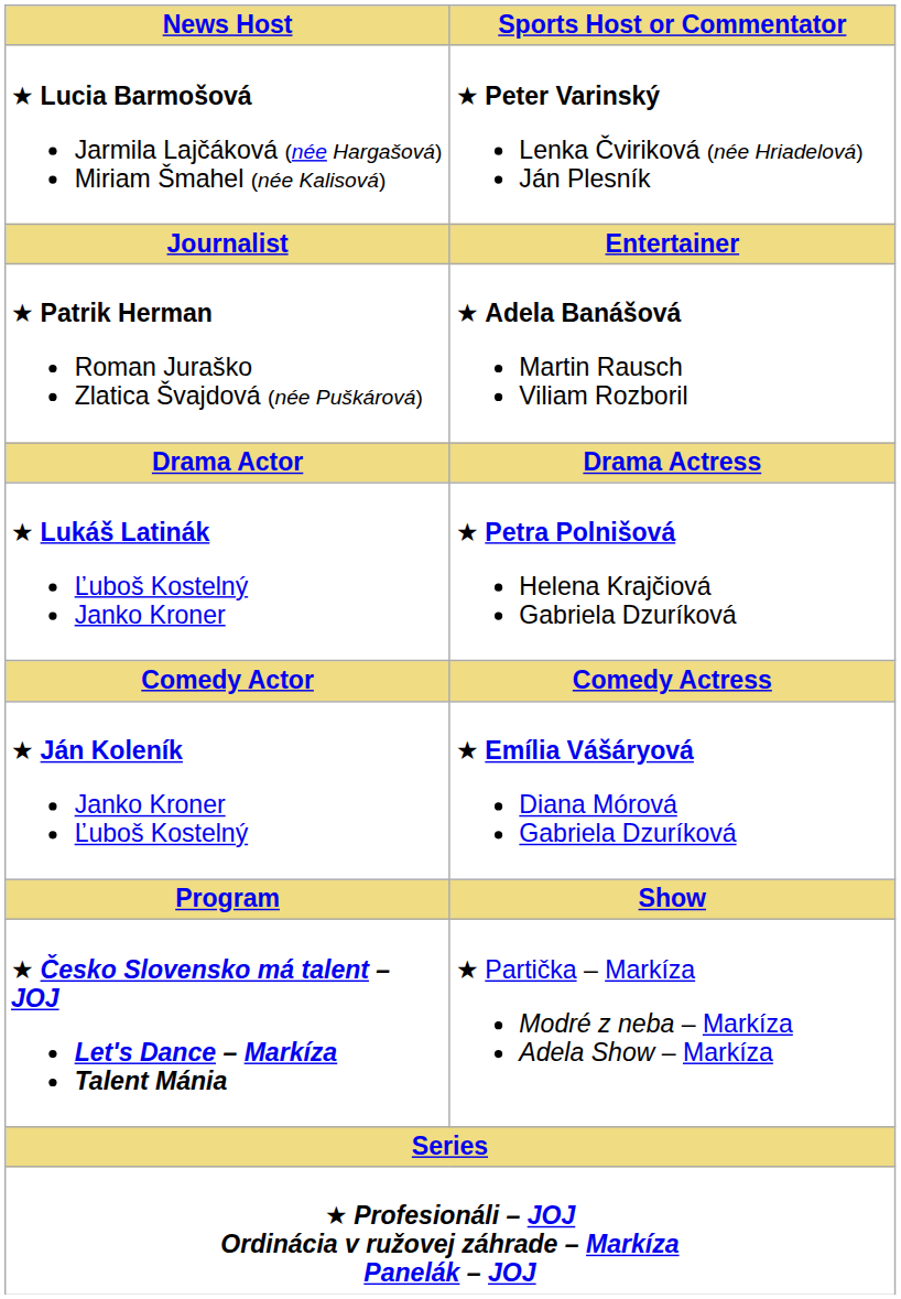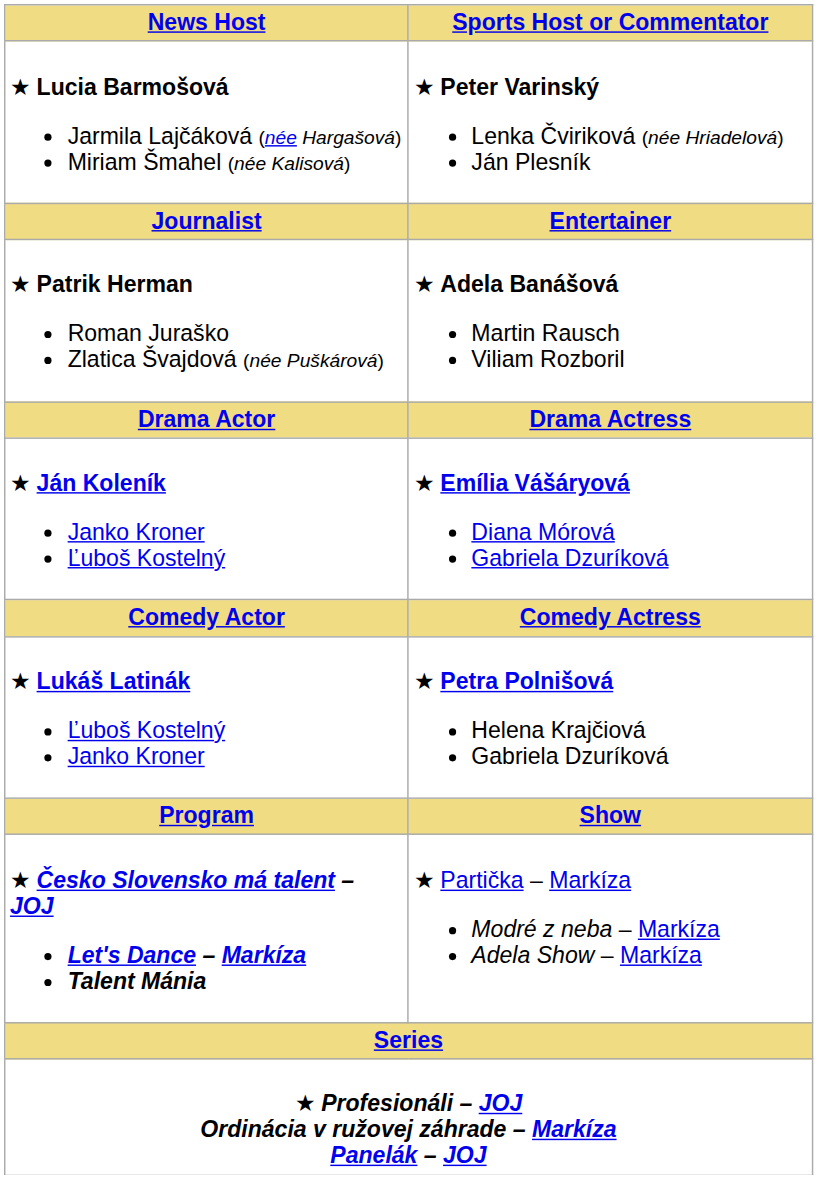rows swapped: ★ Ján Koleník Janko Kroner Ľuboš Kostelný <-> ★ Lukáš Latinák Ľuboš Kostelný Janko Kroner
